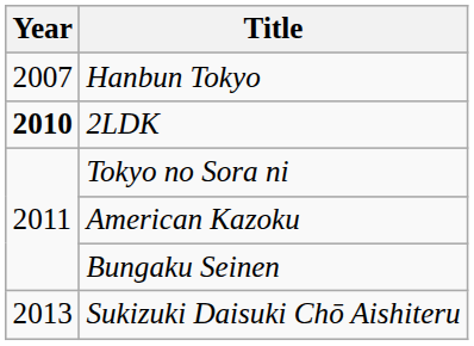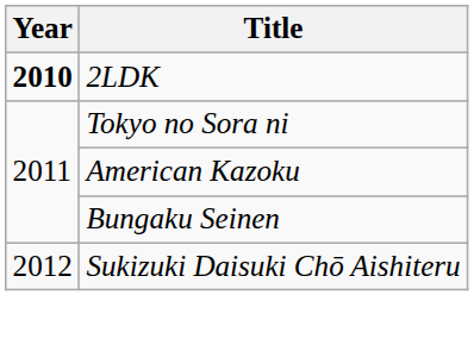- row: 2007 | Hanbun Tokyo
Sukizuki Daisuki Chō Aishiteru | Year: 2013 -> 2012
